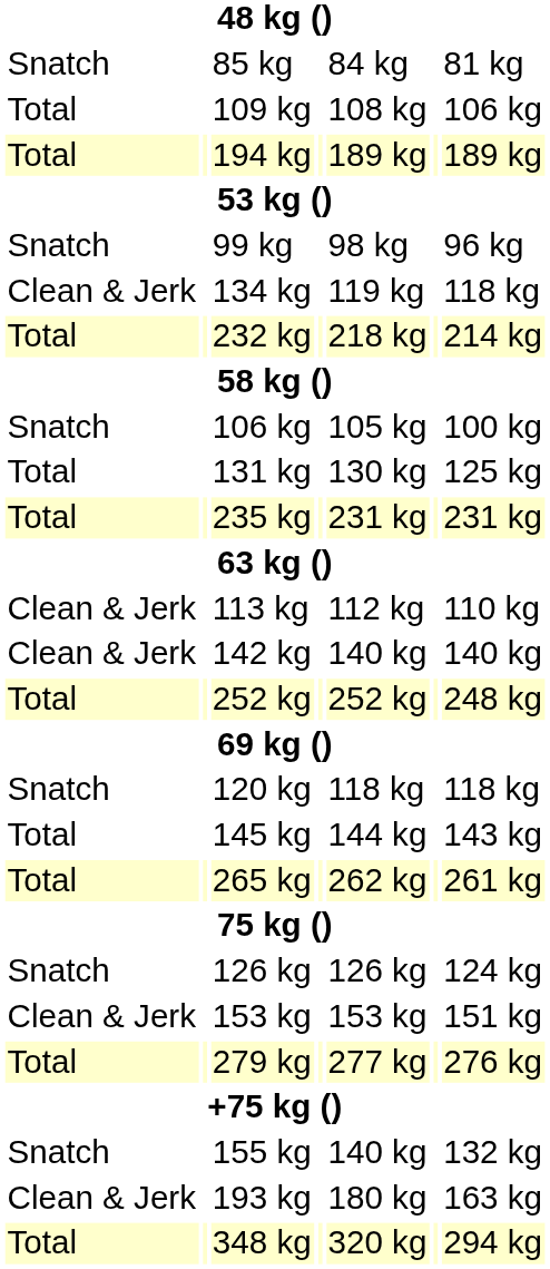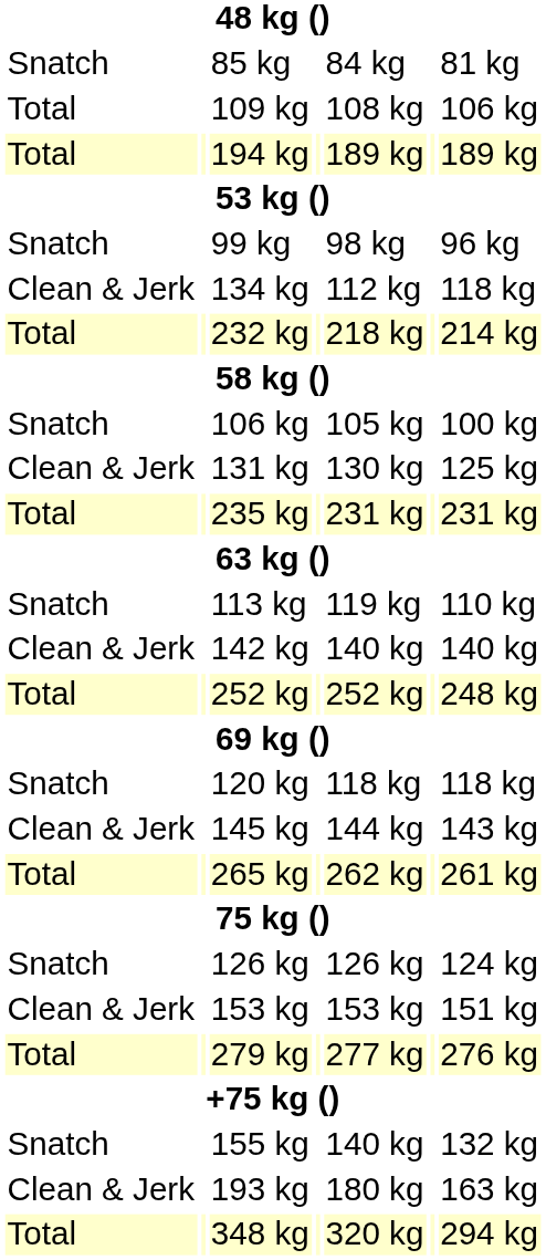134 kg | column 5: 119 kg -> 112 kg
131 kg | column 1: Total -> Clean & Jerk
113 kg | column 1: Clean & Jerk -> Snatch
113 kg | column 5: 112 kg -> 119 kg
145 kg | column 1: Total -> Clean & Jerk
